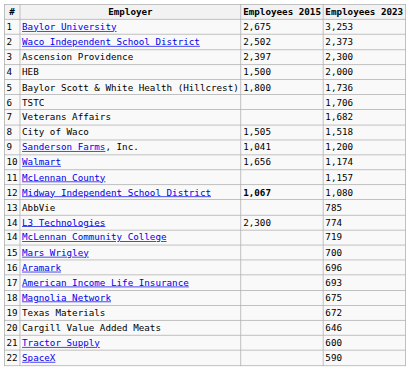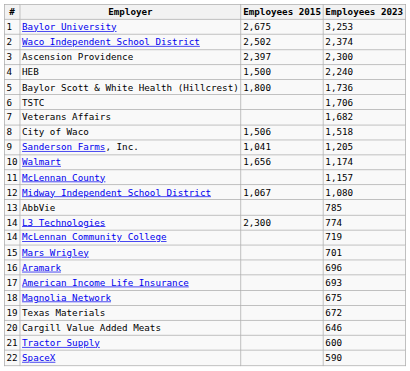Waco Independent School District | Employees 2023: 2,373 -> 2,374
HEB | Employees 2023: 2,000 -> 2,240
City of Waco | Employees 2015: 1,505 -> 1,506
Sanderson Farms, Inc. | Employees 2023: 1,200 -> 1,205
Midway Independent School District | Employees 2015: bold -> normal
Mars Wrigley | Employees 2023: 700 -> 701
